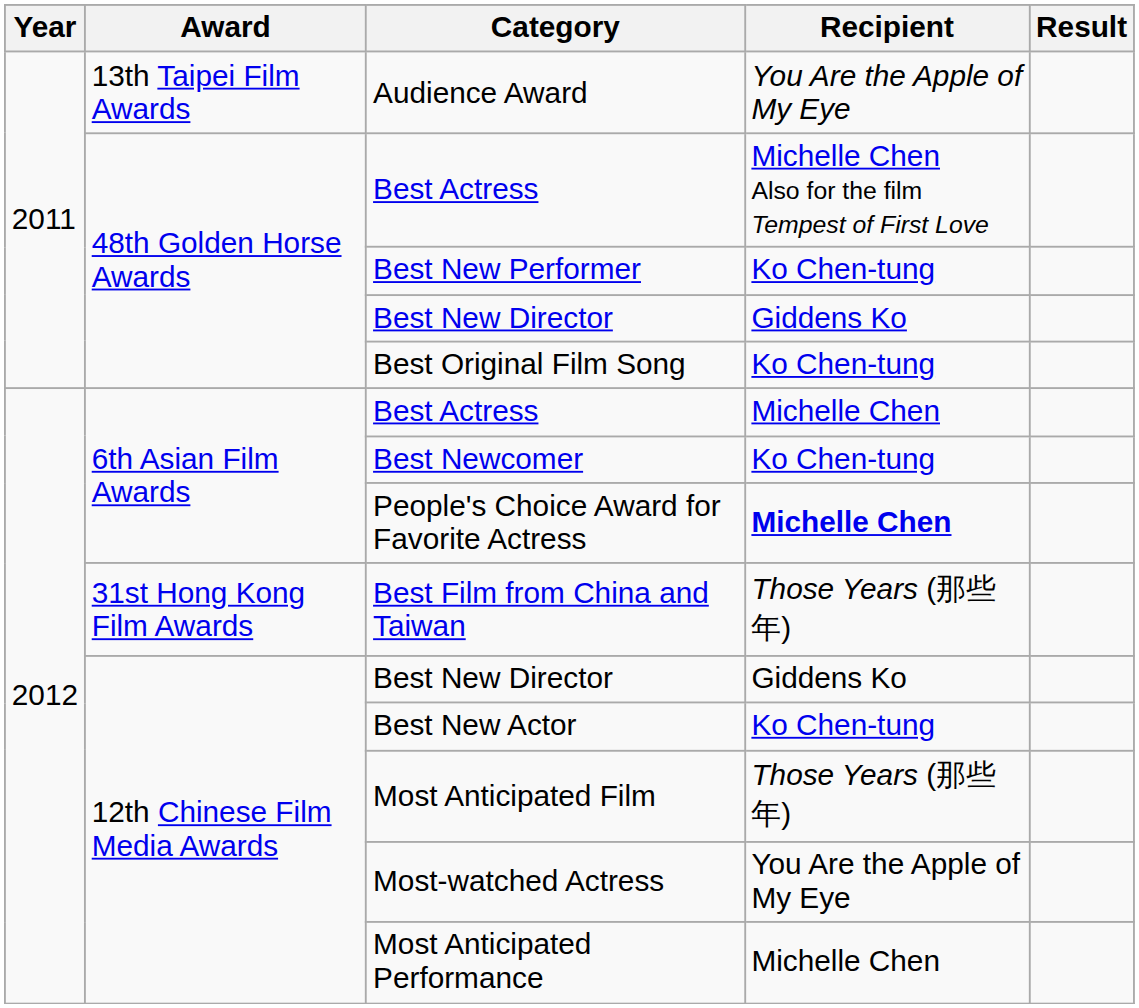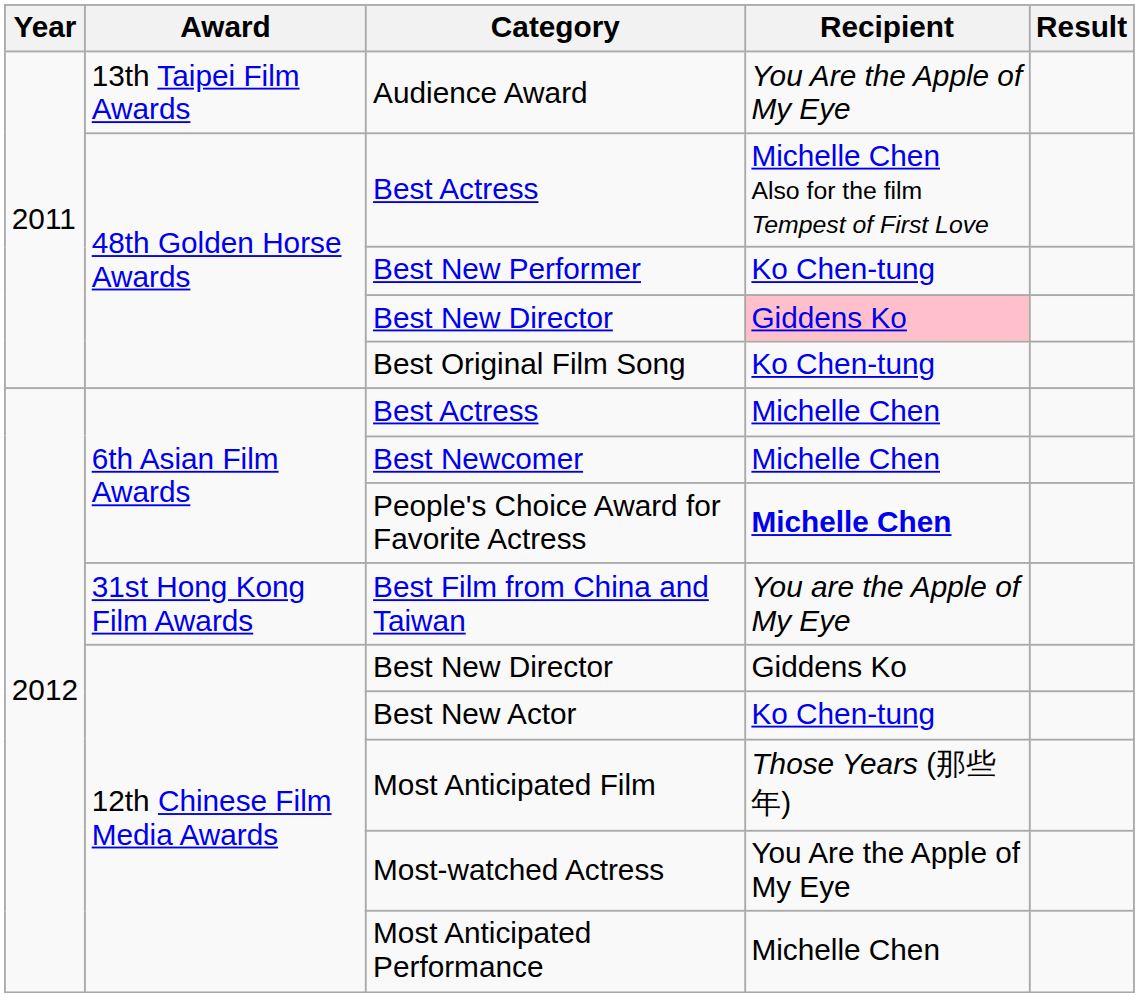48th Golden Horse Awards / Best New Director | Recipient: no background -> pink background
Best Newcomer | Recipient: Ko Chen-tung -> Michelle Chen
Best Film from China and Taiwan | Recipient: Those Years (那些年) -> You are the Apple of My Eye
